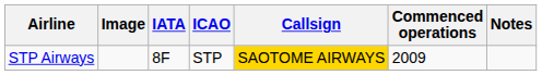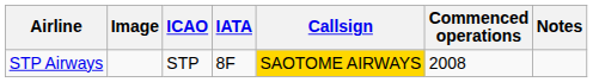columns swapped: IATA <-> ICAO
STP Airways | Commenced operations: 2009 -> 2008
